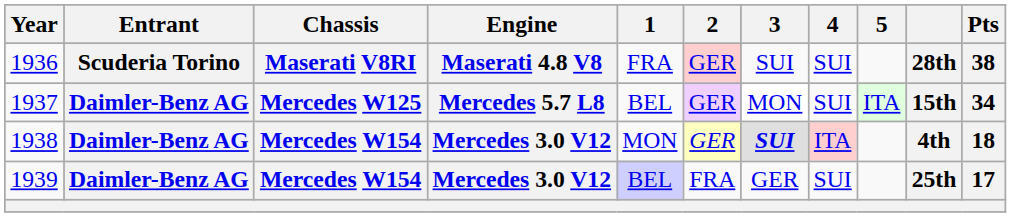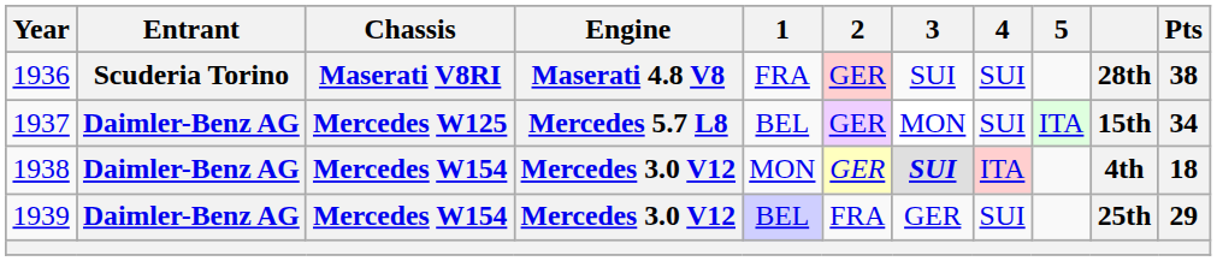1939 | Pts: 17 -> 29
